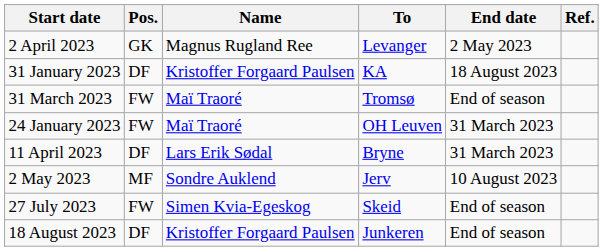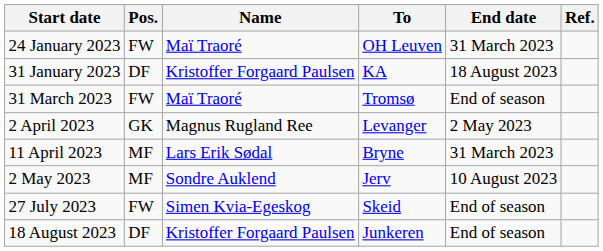rows swapped: 24 January 2023 <-> 2 April 2023
11 April 2023 | Pos.: DF -> MF
